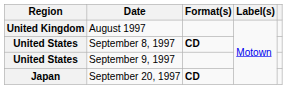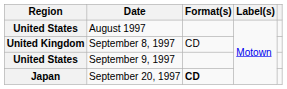August 1997 | Region: United Kingdom -> United States
September 8, 1997 | Region: United States -> United Kingdom
September 8, 1997 | Format(s): bold -> normal
